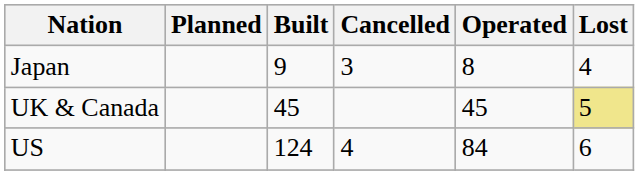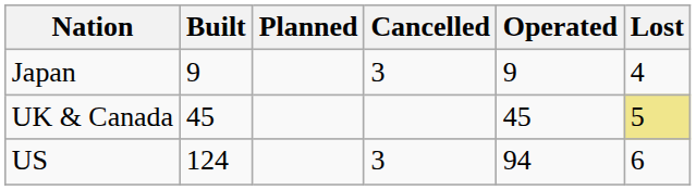columns swapped: Planned <-> Built
Japan | Operated: 8 -> 9
US | Cancelled: 4 -> 3
US | Operated: 84 -> 94
